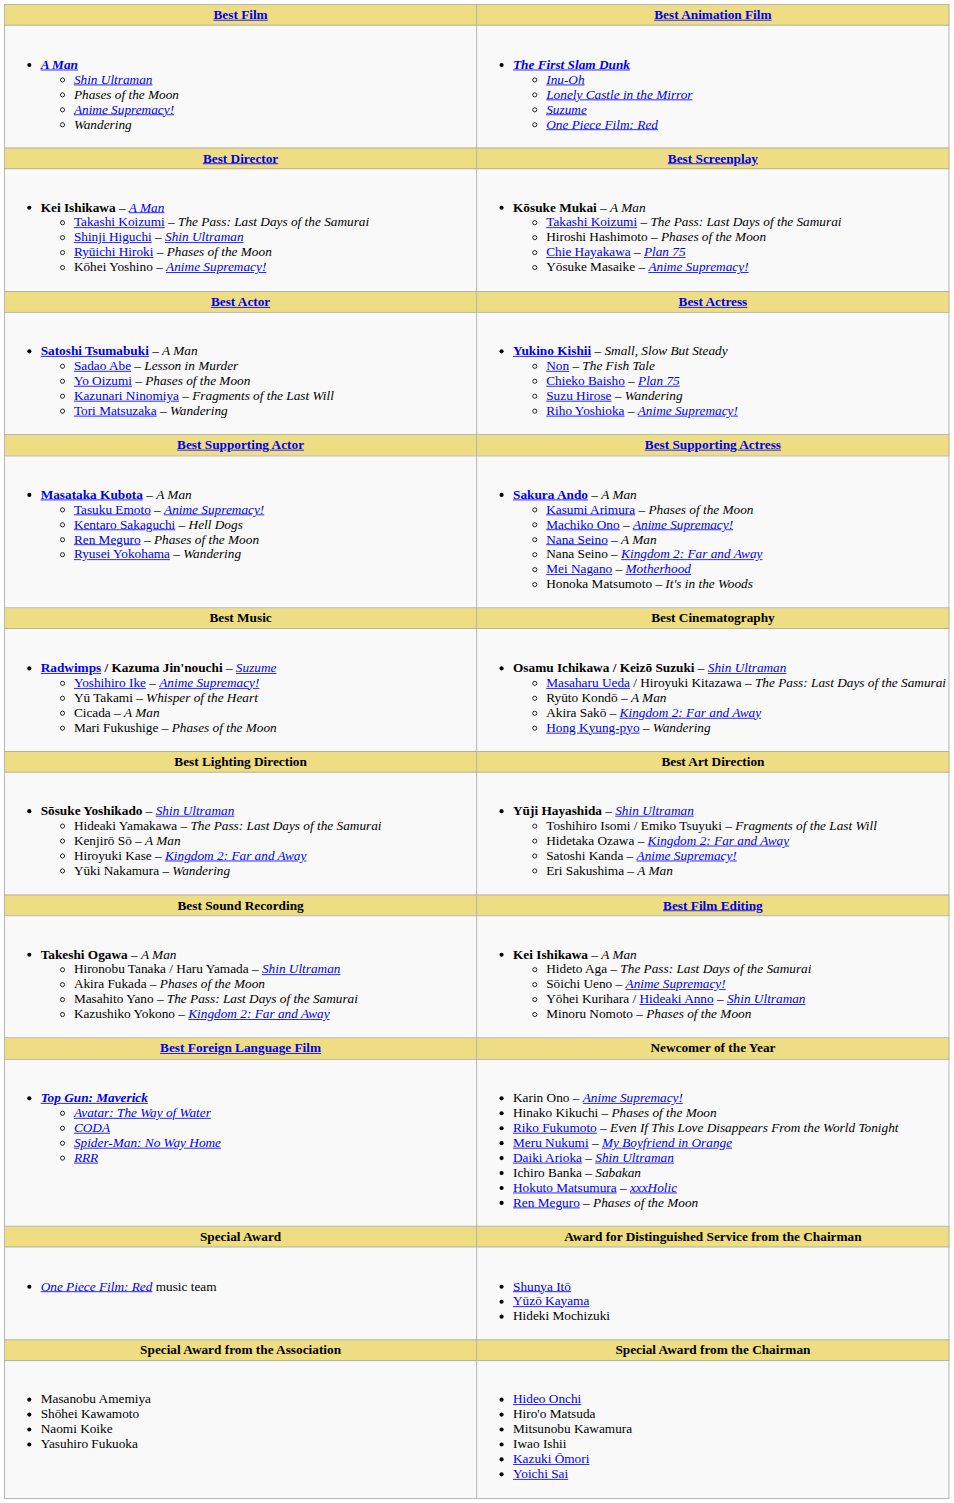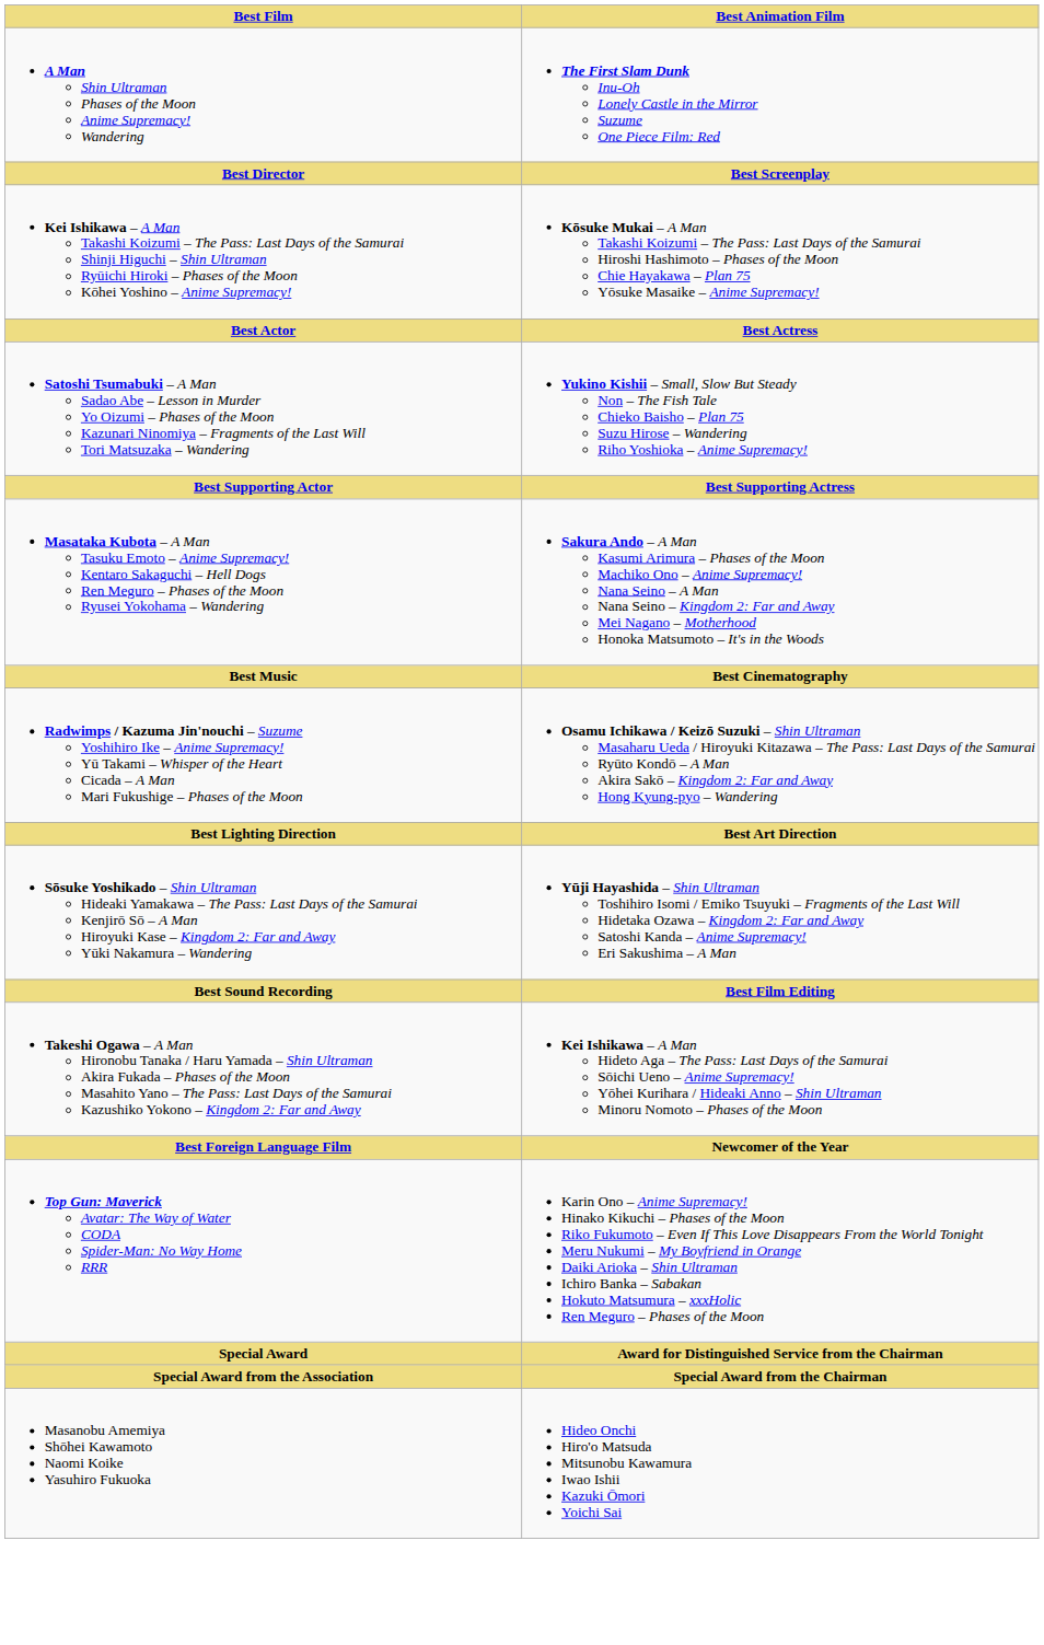- row: One Piece Film: Red music team | Shunya Itō Yūzō Kayama Hideki Mochizuki
